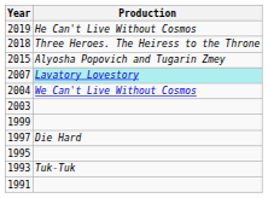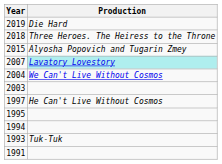2019 | Production: He Can't Live Without Cosmos -> Die Hard
- row: 1999
1997 | Production: Die Hard -> He Can't Live Without Cosmos
+ row: 1994
